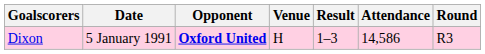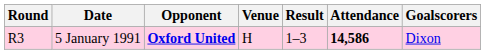columns swapped: Round <-> Goalscorers
5 January 1991 | Attendance: normal -> bold
